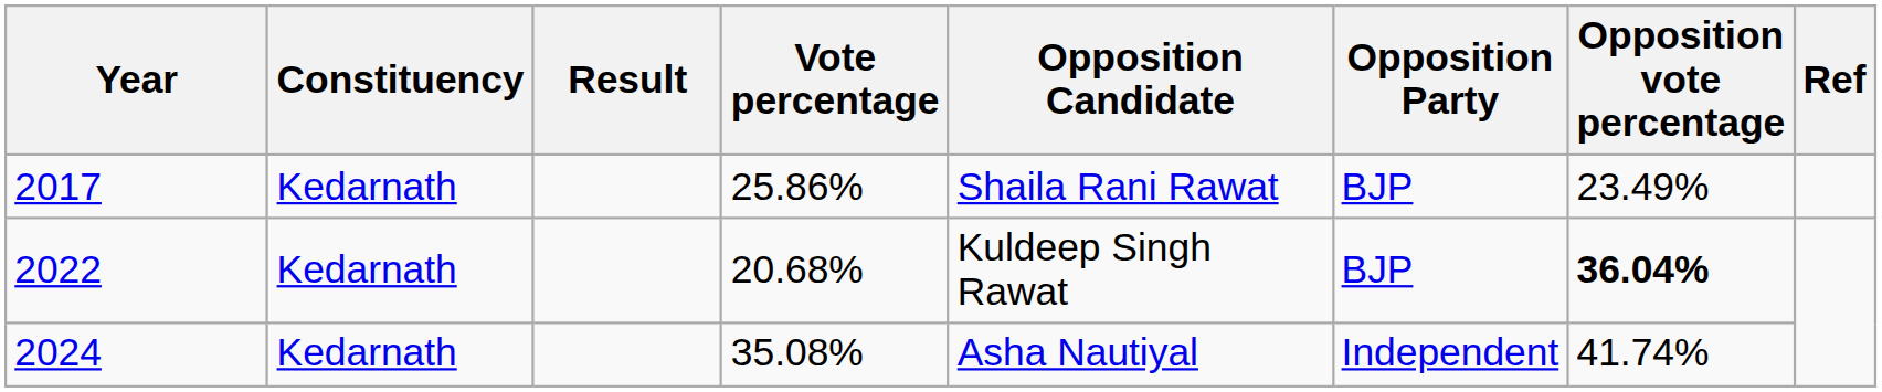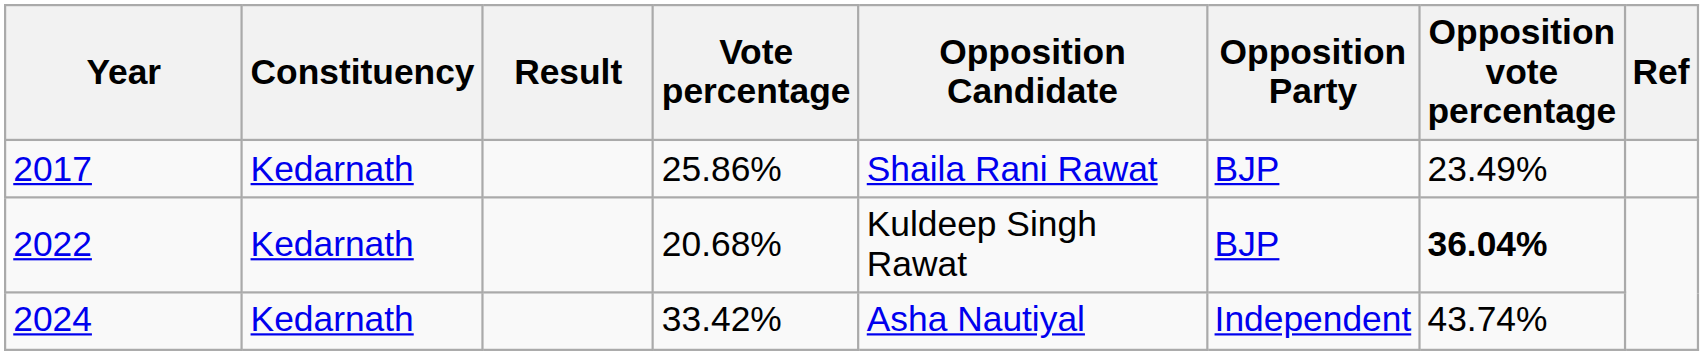2024 | Vote percentage: 35.08% -> 33.42%
2024 | Opposition vote percentage: 41.74% -> 43.74%
